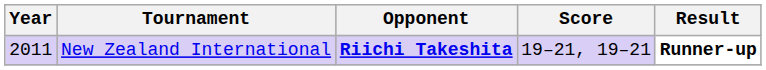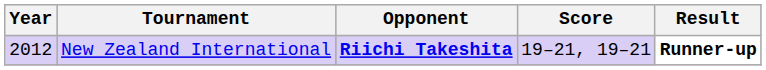New Zealand International | Year: 2011 -> 2012
